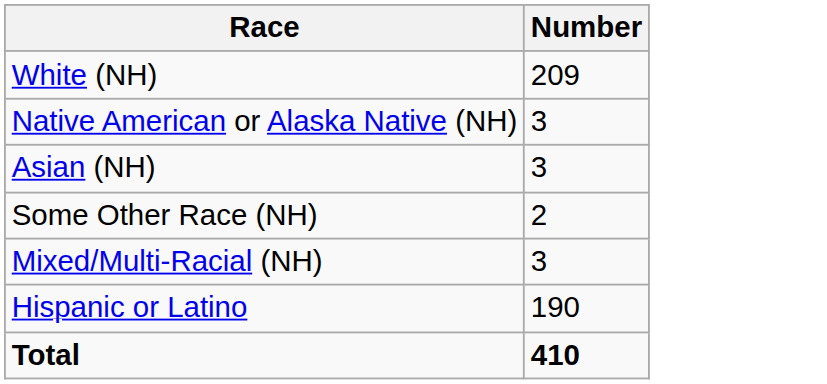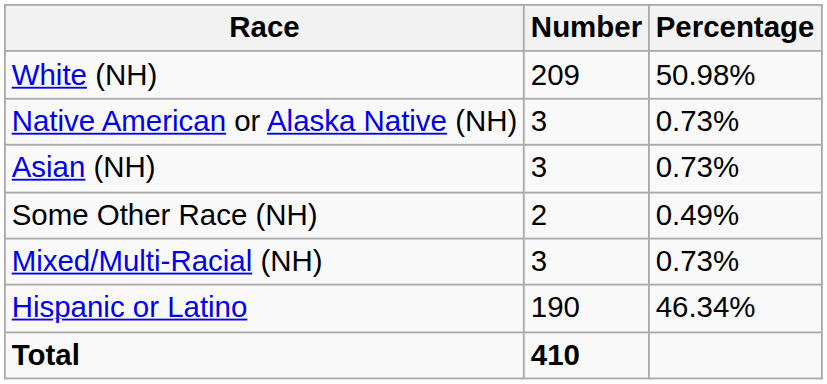+ column: Percentage | 50.98% | 0.73% | 0.73% | 0.49% | 0.73% | 46.34%
